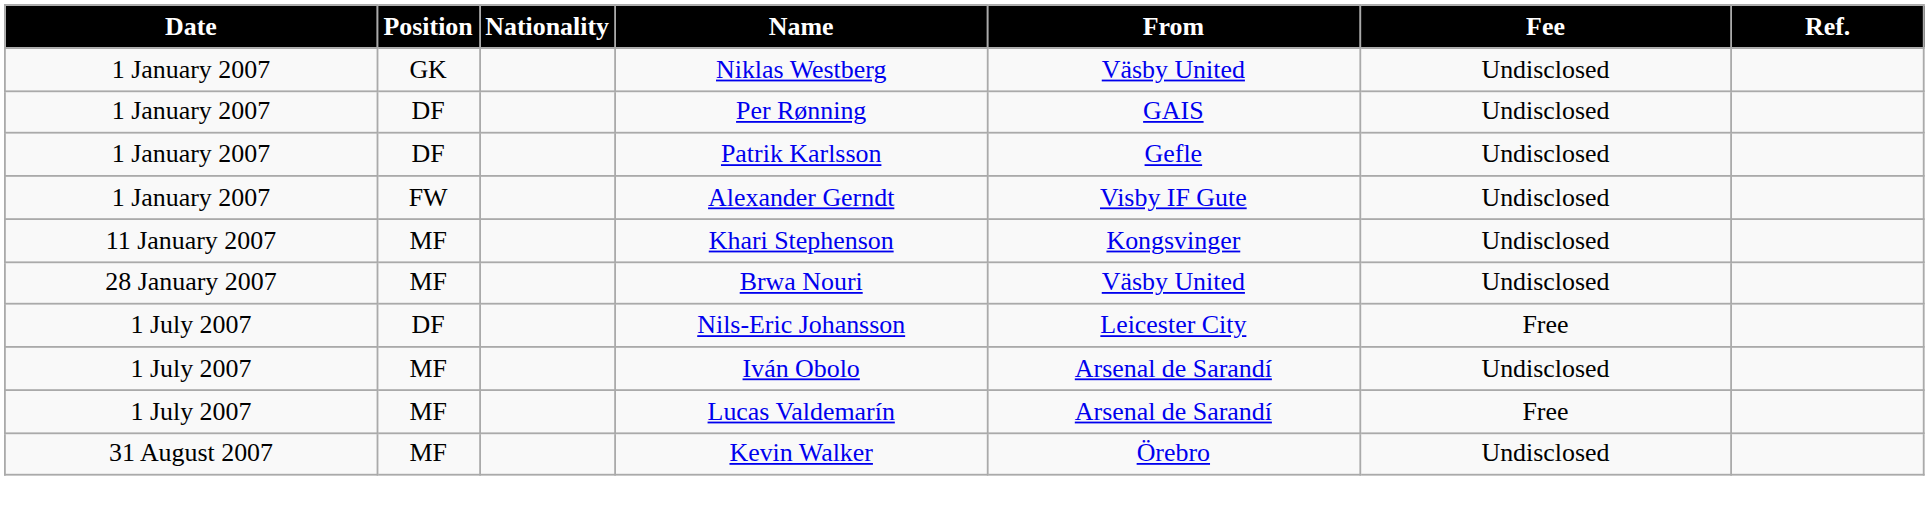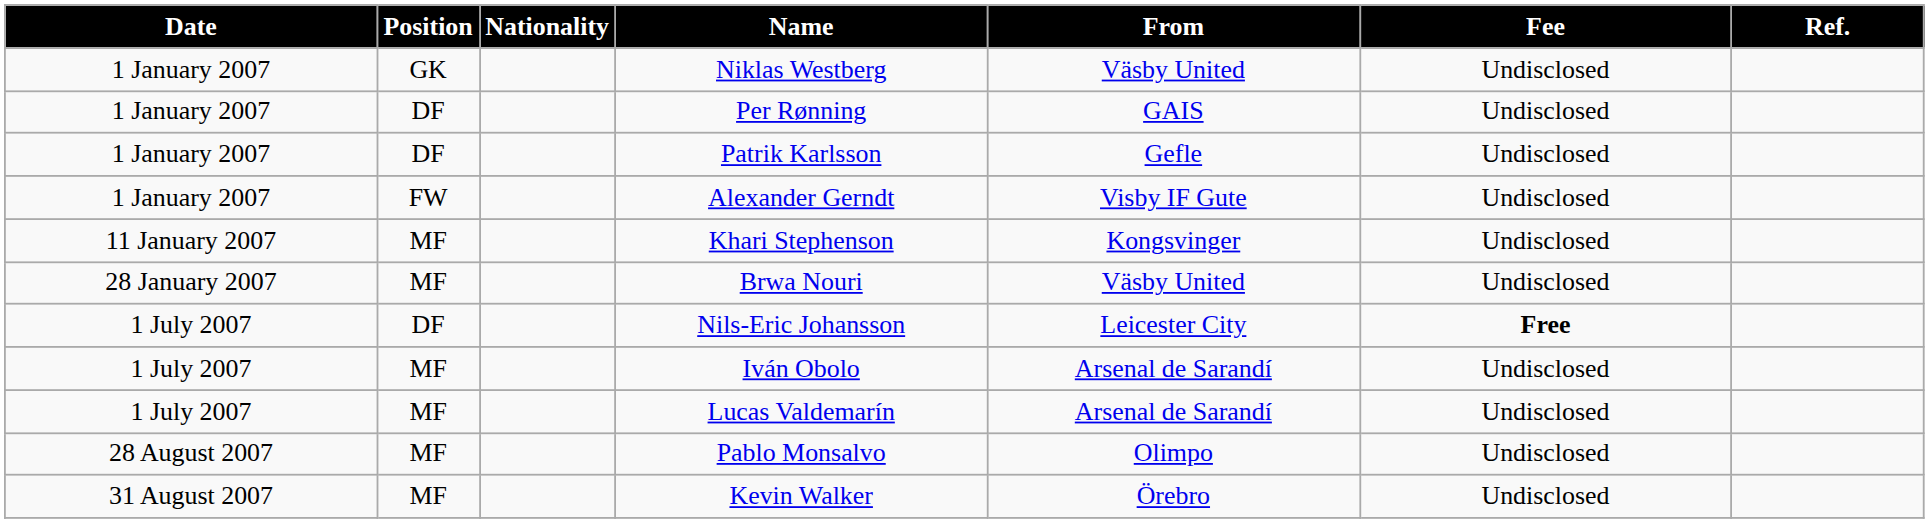Nils-Eric Johansson | Fee: normal -> bold
Lucas Valdemarín | Fee: Free -> Undisclosed
+ row: 28 August 2007 | MF | Pablo Monsalvo | Olimpo | Undisclosed
